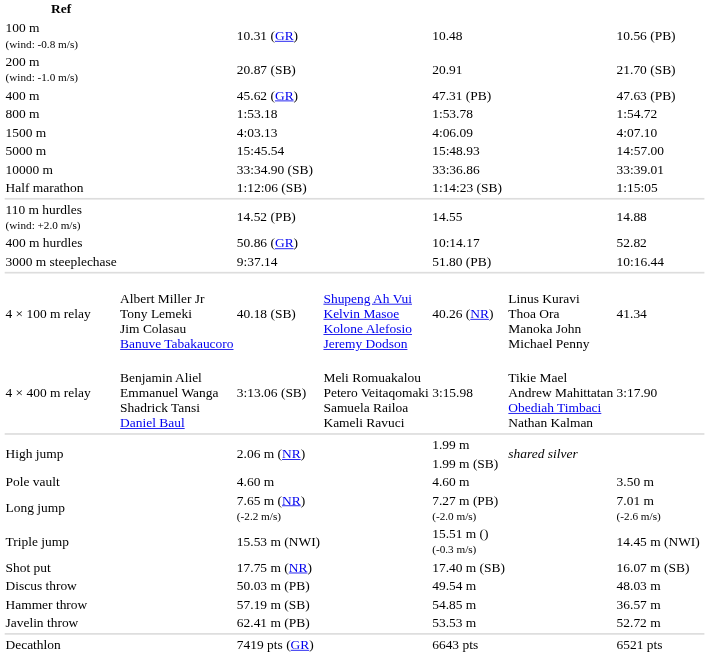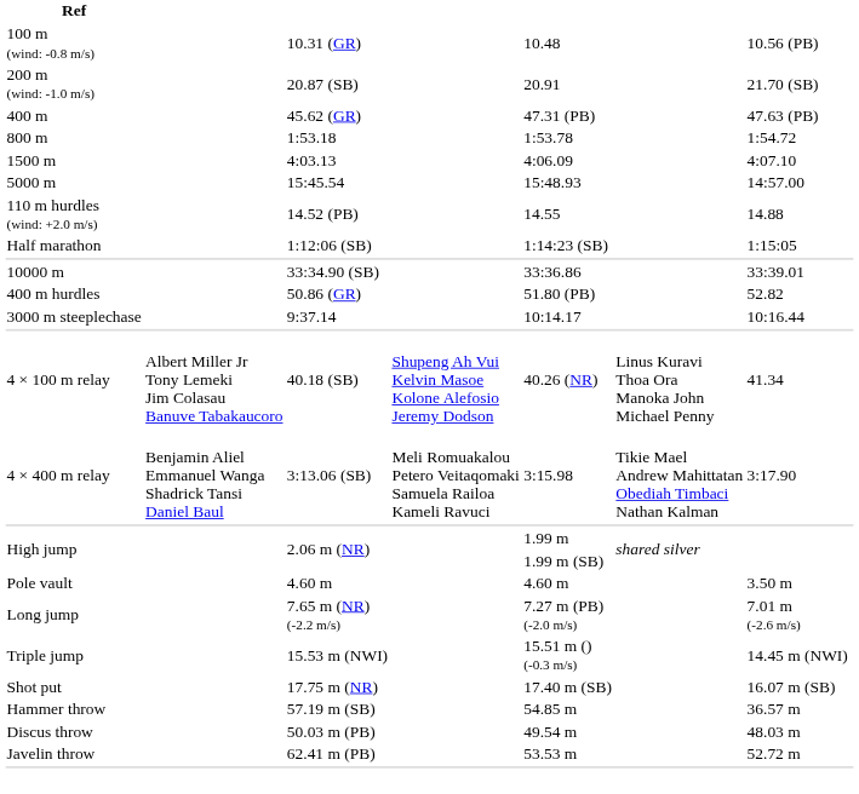rows swapped: 10000 m <-> 110 m hurdles (wind: +2.0 m/s)
400 m hurdles | column 5: 10:14.17 -> 51.80 (PB)
3000 m steeplechase | column 5: 51.80 (PB) -> 10:14.17
rows swapped: Discus throw <-> Hammer throw
- row: Decathlon | 7419 pts (GR) | 6643 pts | 6521 pts
